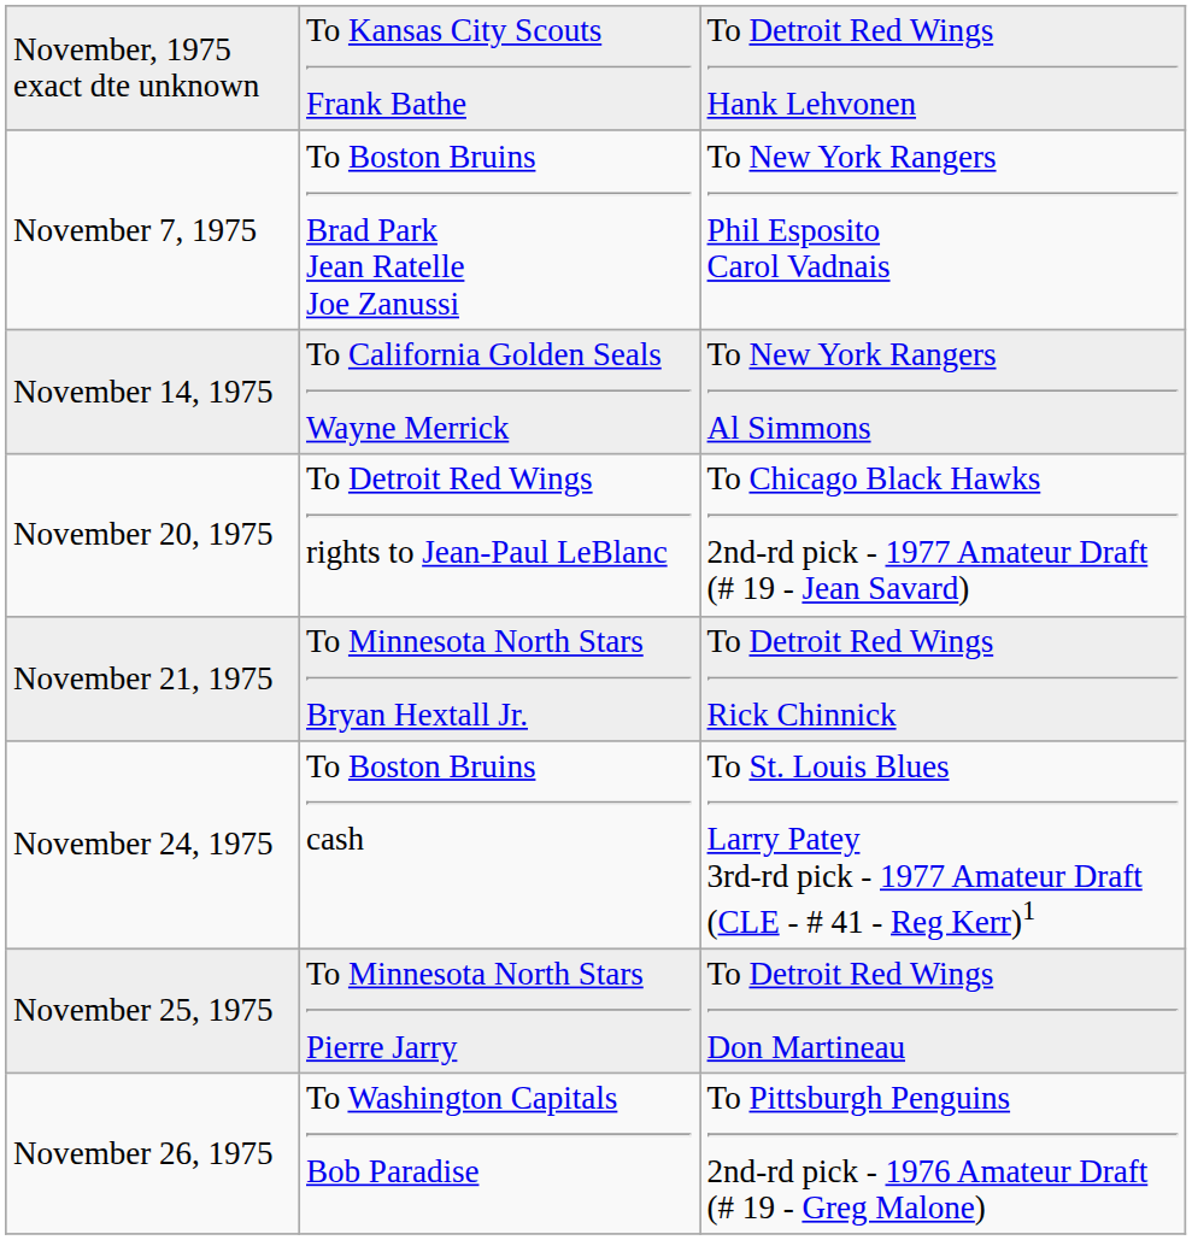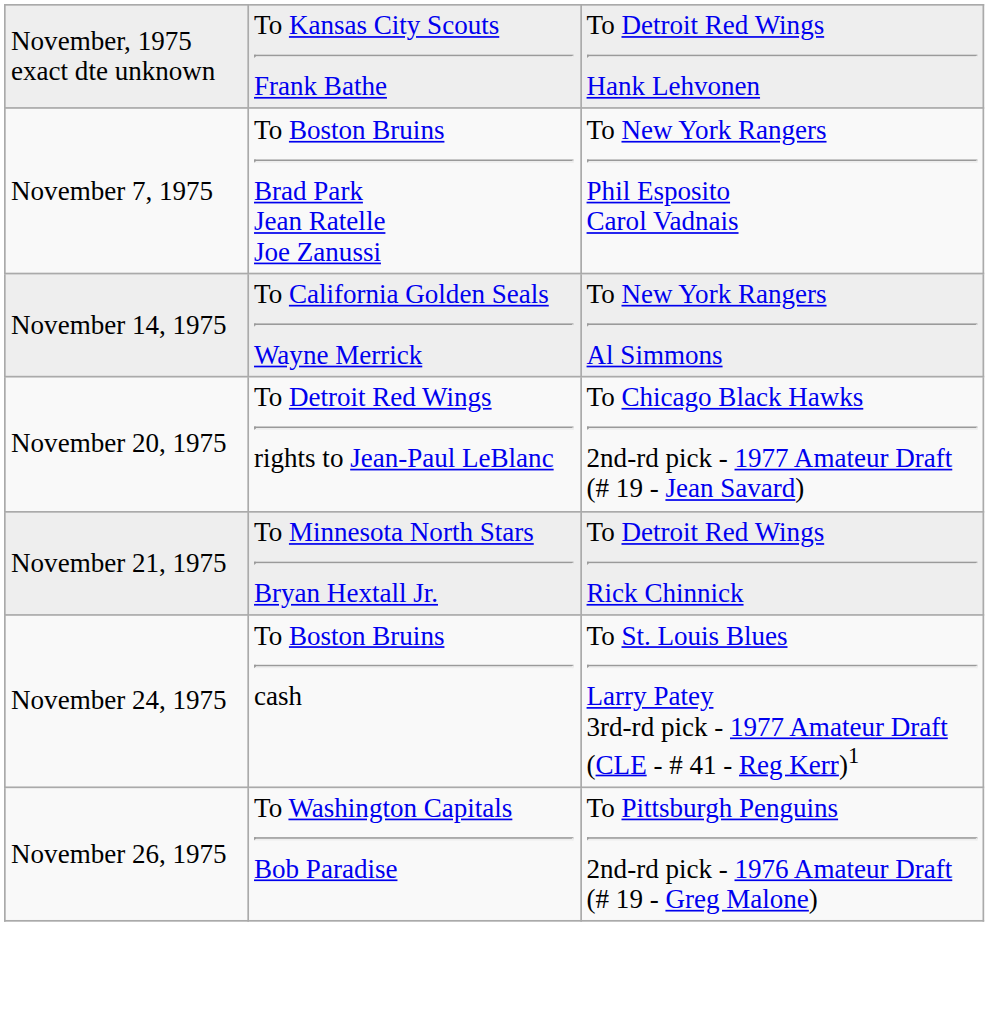- row: November 25, 1975 | To Minnesota North Stars Pierre Jarry | To Detroit Red Wings Don Martineau
